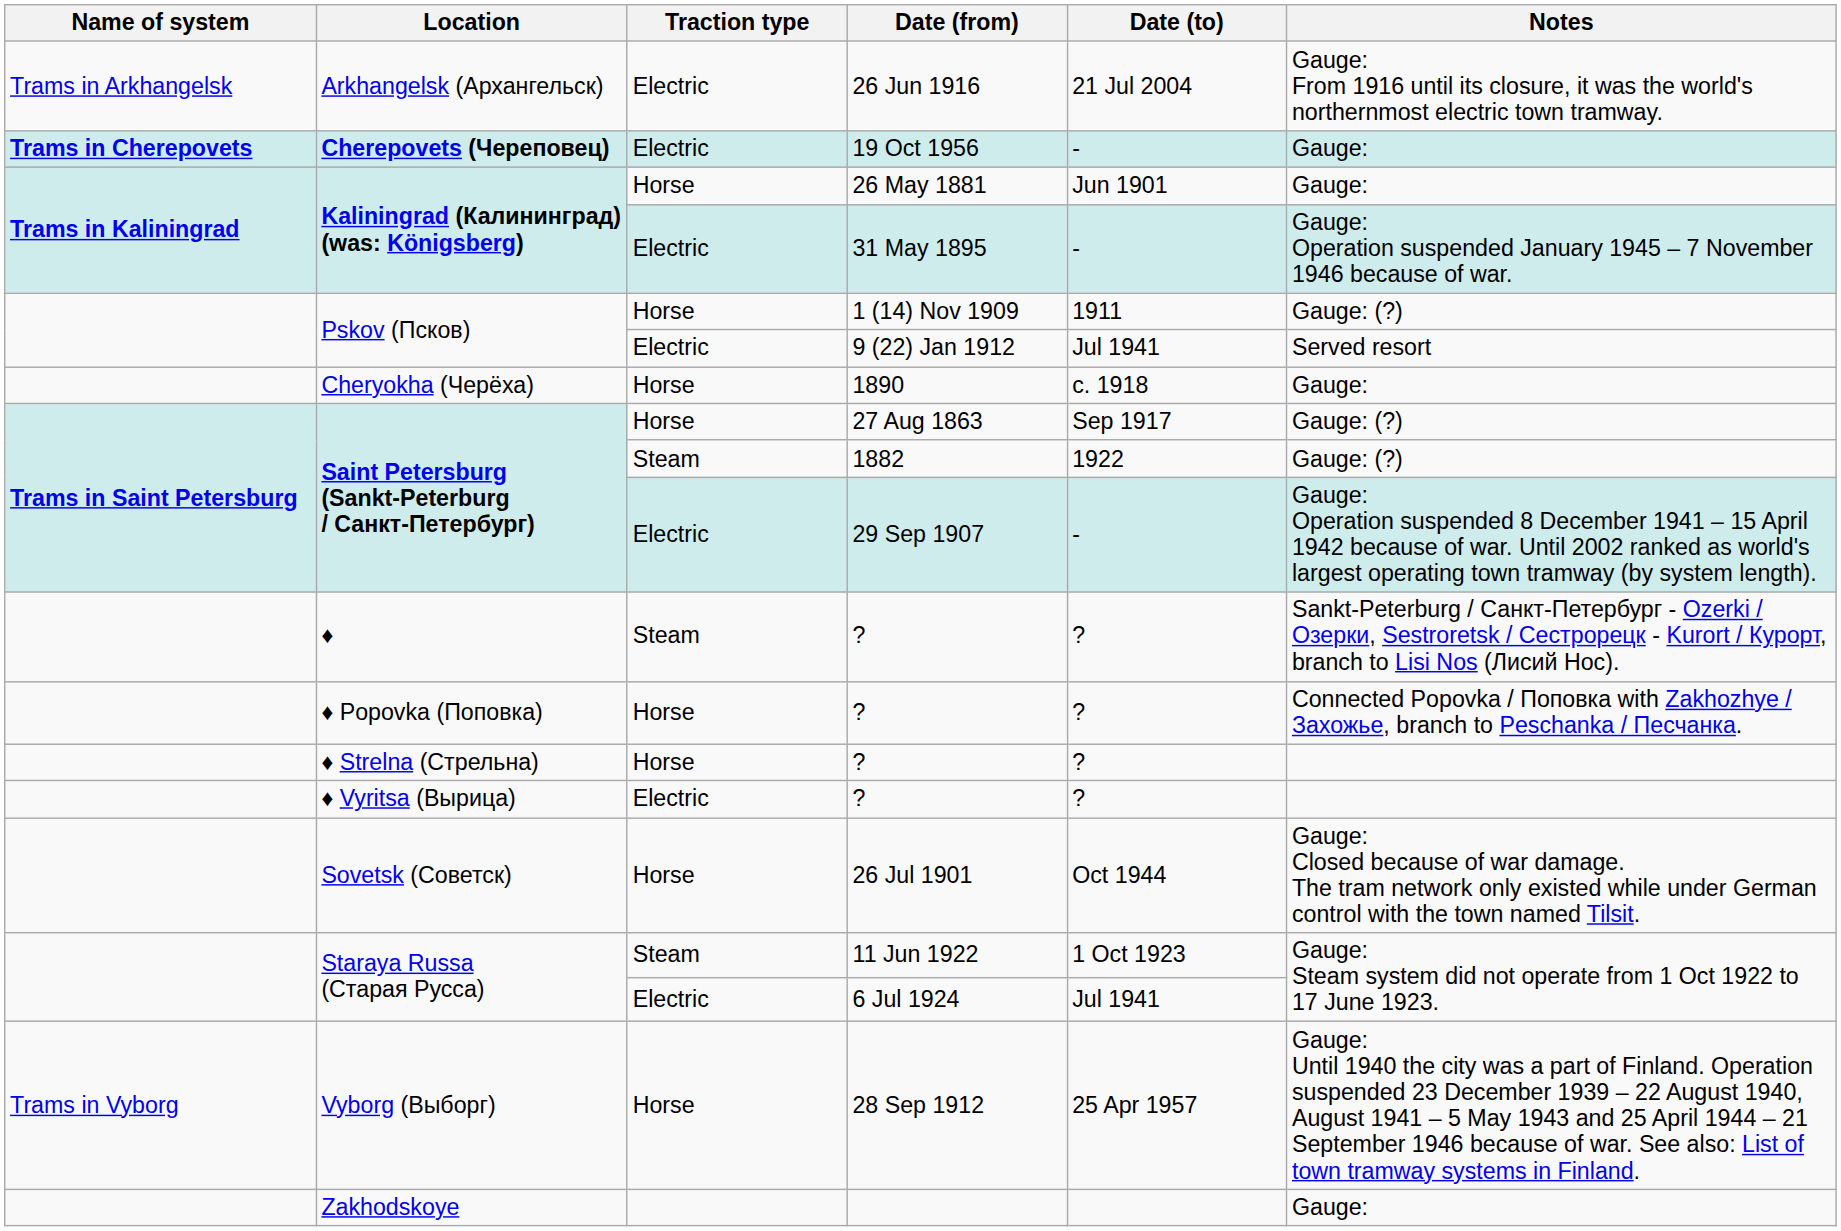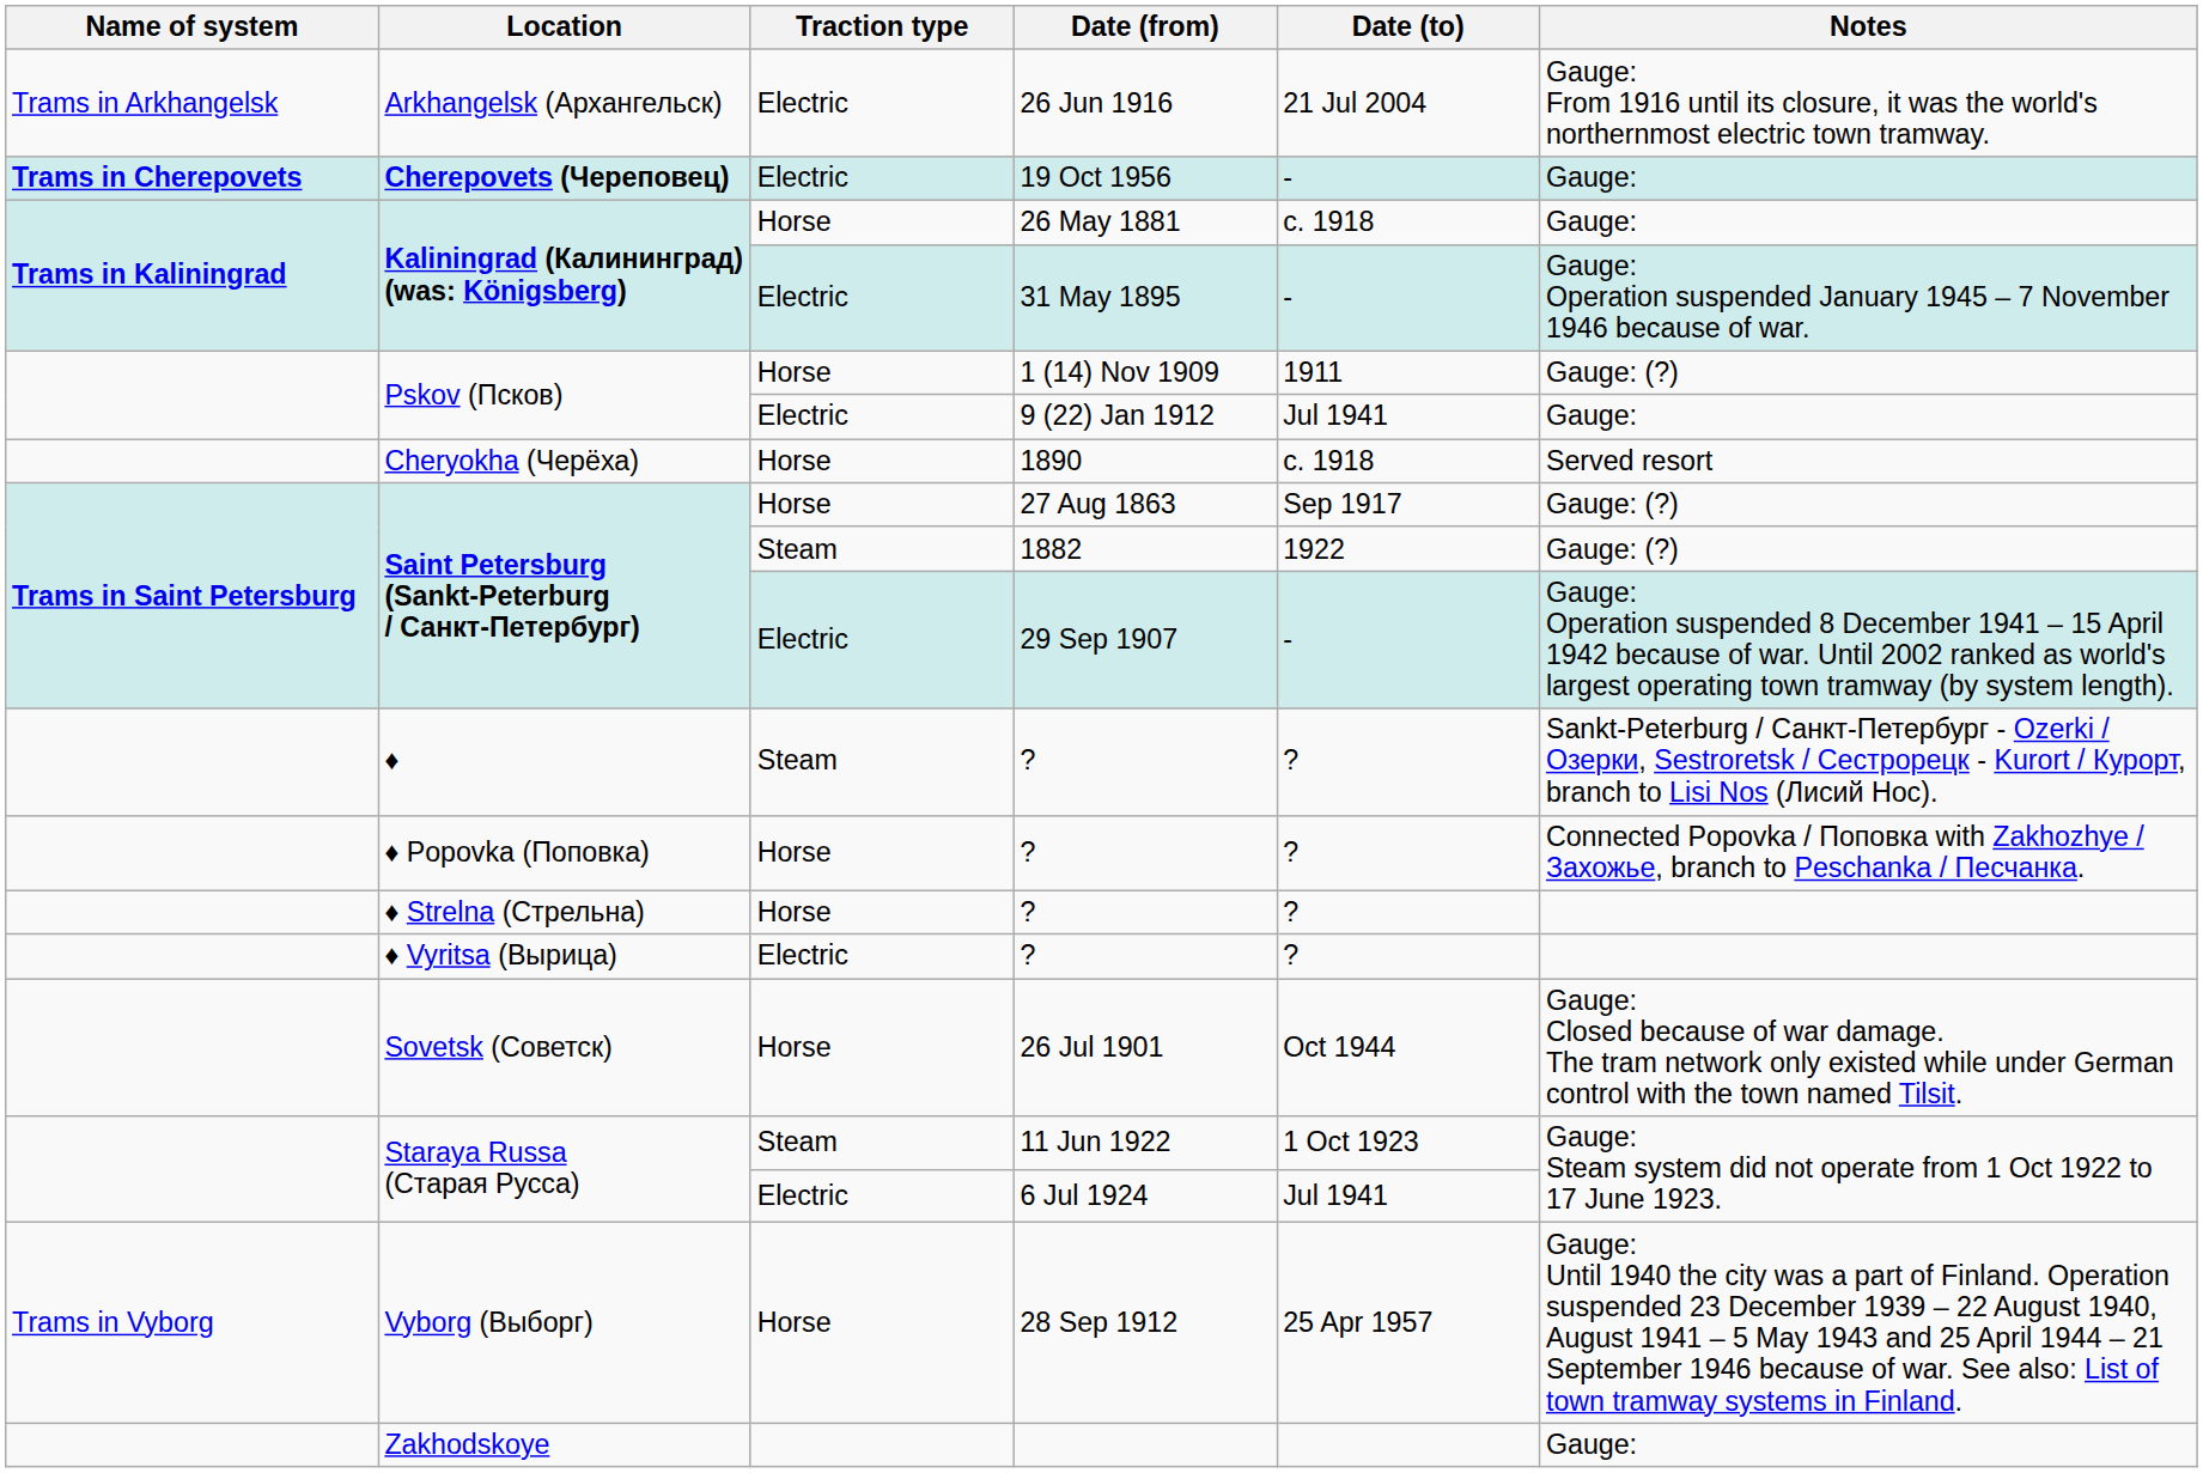26 May 1881 | Date (to): Jun 1901 -> c. 1918
9 (22) Jan 1912 | Notes: Served resort -> Gauge:
1890 | Notes: Gauge: -> Served resort
